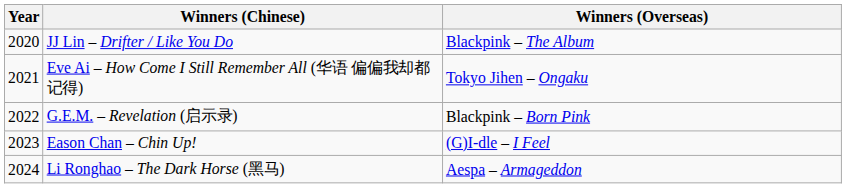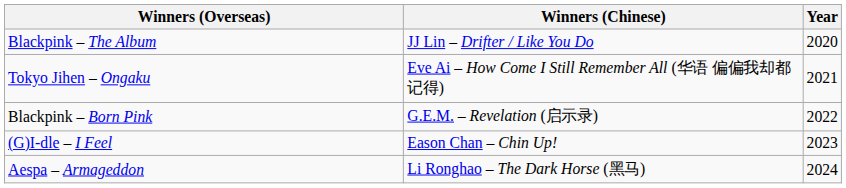columns swapped: Year <-> Winners (Overseas)
